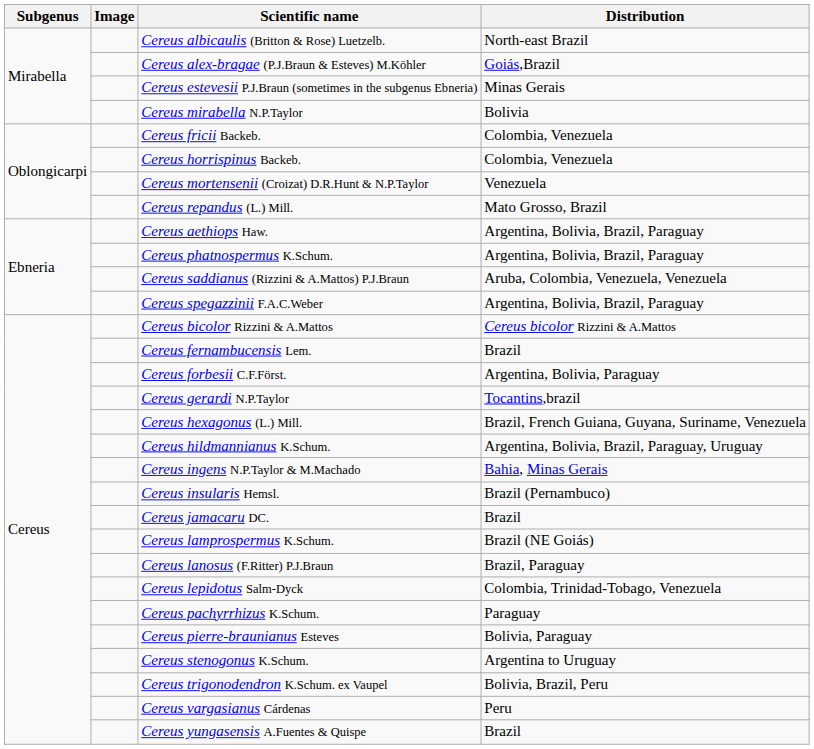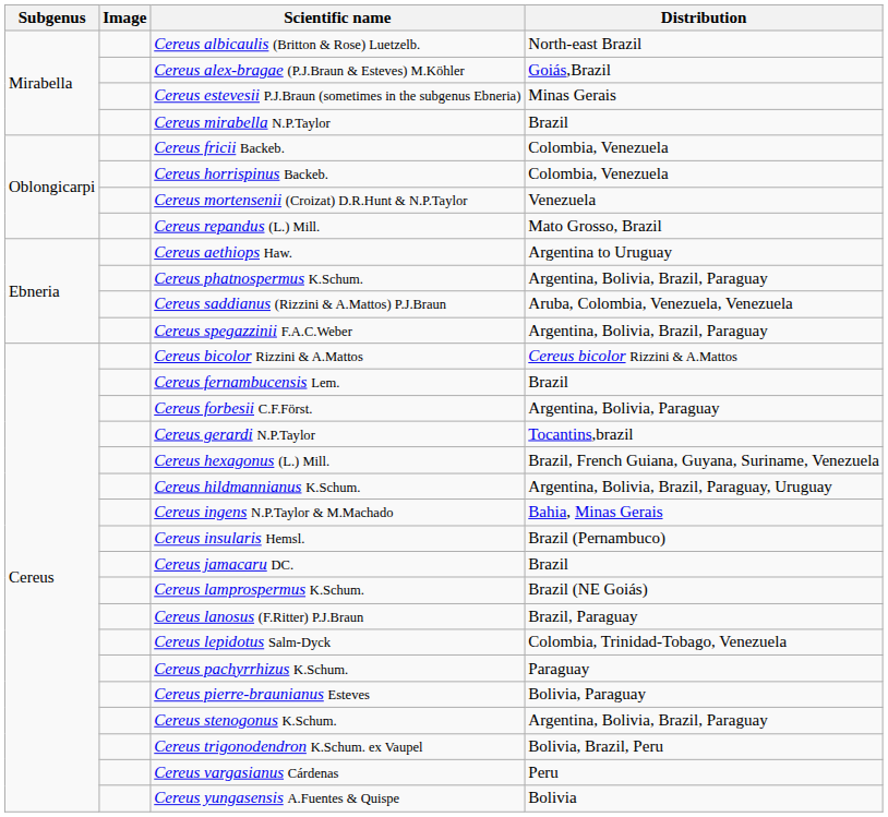Cereus mirabella N.P.Taylor | Distribution: Bolivia -> Brazil
Cereus aethiops Haw. | Distribution: Argentina, Bolivia, Brazil, Paraguay -> Argentina to Uruguay
Cereus stenogonus K.Schum. | Distribution: Argentina to Uruguay -> Argentina, Bolivia, Brazil, Paraguay
Cereus yungasensis A.Fuentes & Quispe | Distribution: Brazil -> Bolivia
